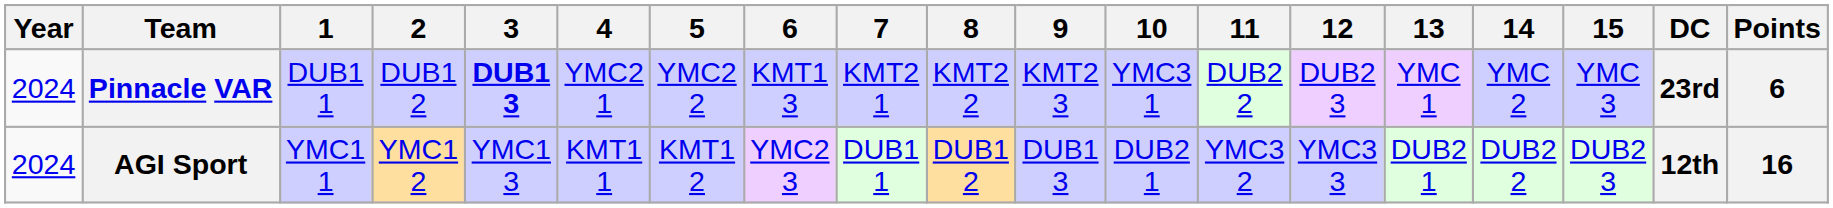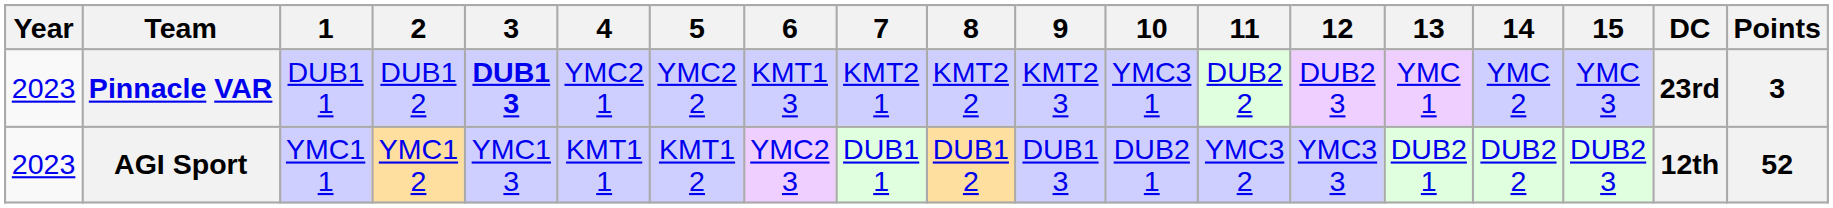Pinnacle VAR | Year: 2024 -> 2023
Pinnacle VAR | Points: 6 -> 3
AGI Sport | Year: 2024 -> 2023
AGI Sport | Points: 16 -> 52
